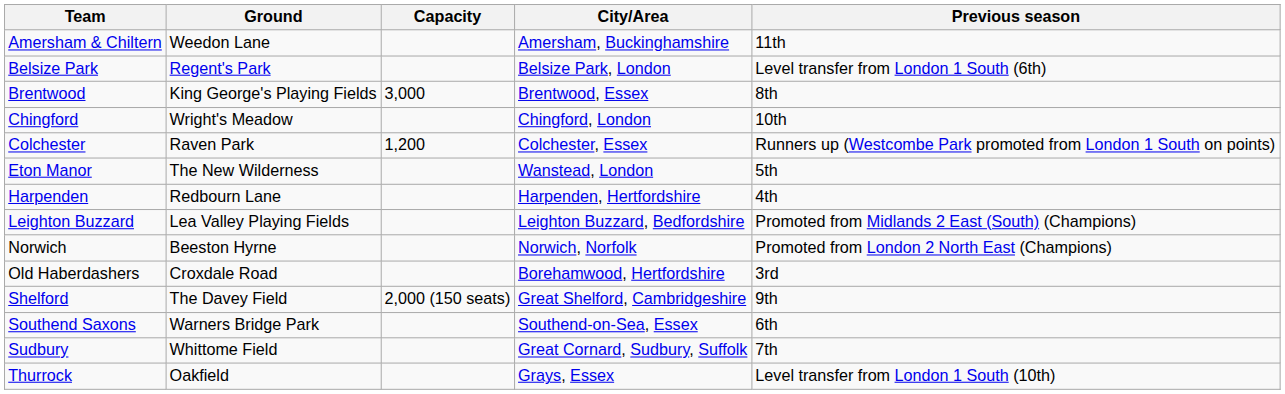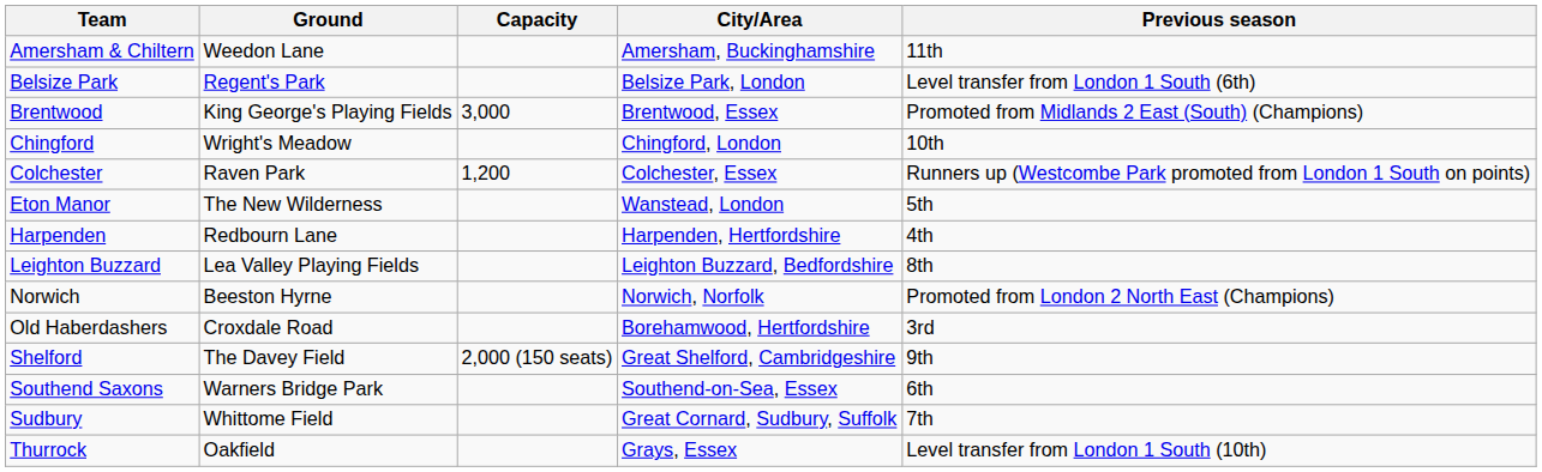Brentwood | Previous season: 8th -> Promoted from Midlands 2 East (South) (Champions)
Leighton Buzzard | Previous season: Promoted from Midlands 2 East (South) (Champions) -> 8th
